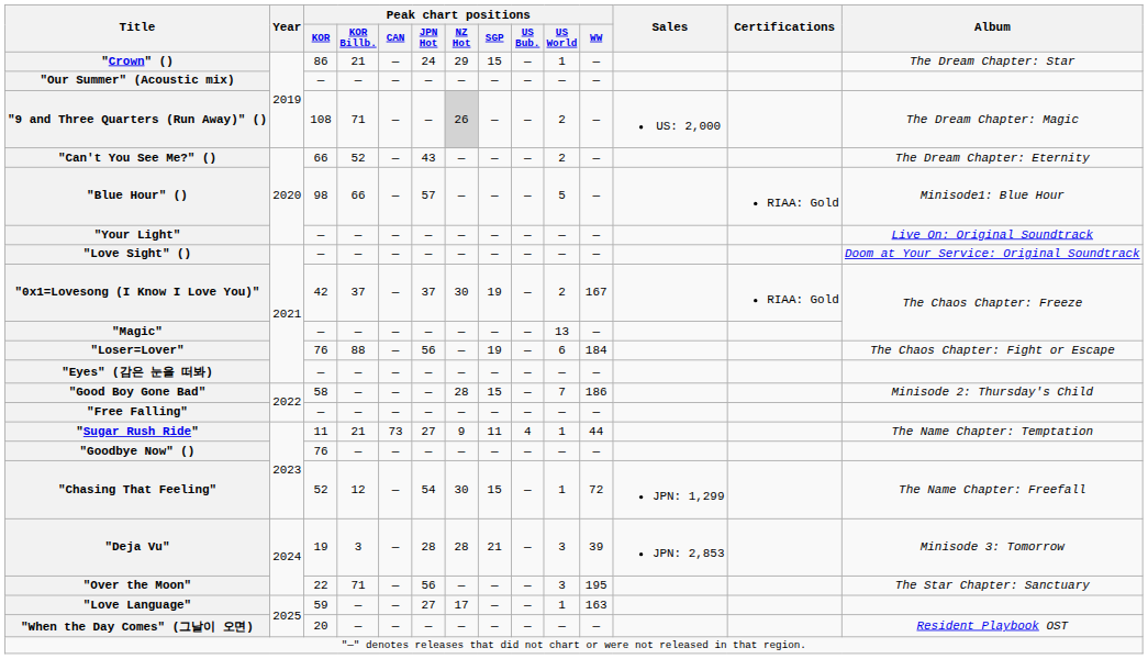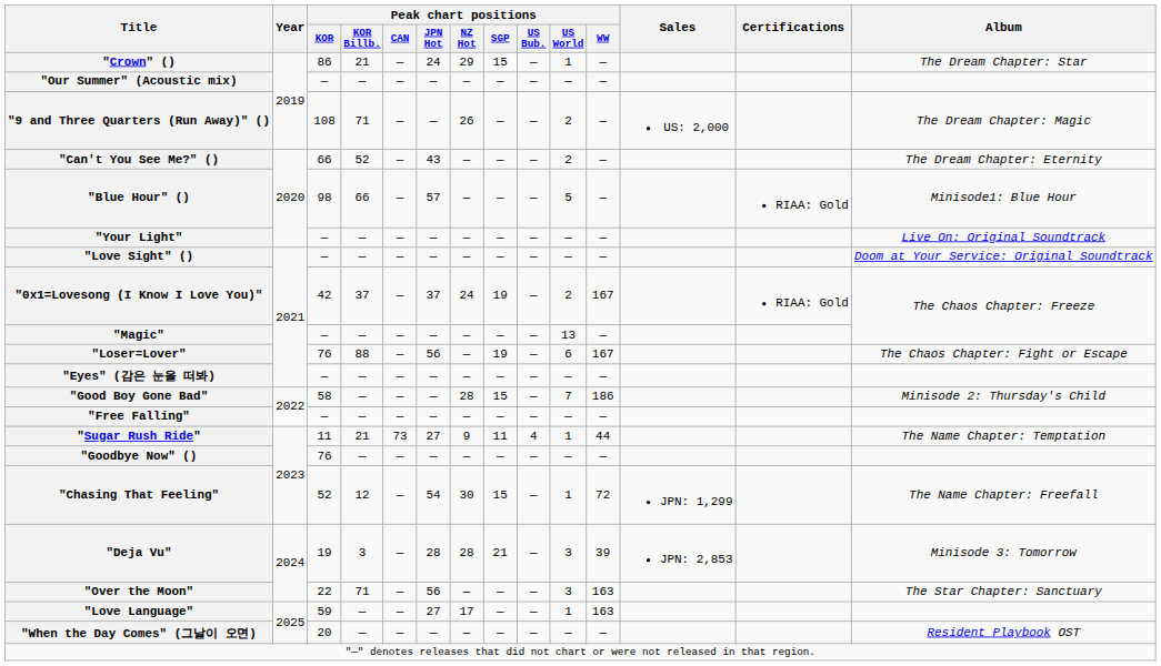"9 and Three Quarters (Run Away)" () | Peak chart positions / NZ Hot: lightgrey background -> no background
"0x1=Lovesong (I Know I Love You)" | Peak chart positions / NZ Hot: 30 -> 24
"Loser=Lover" | Peak chart positions / WW: 184 -> 167
"Over the Moon" | Peak chart positions / WW: 195 -> 163
